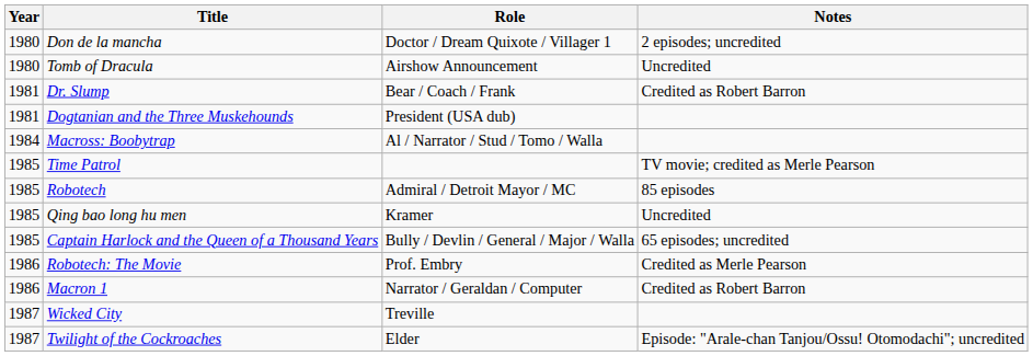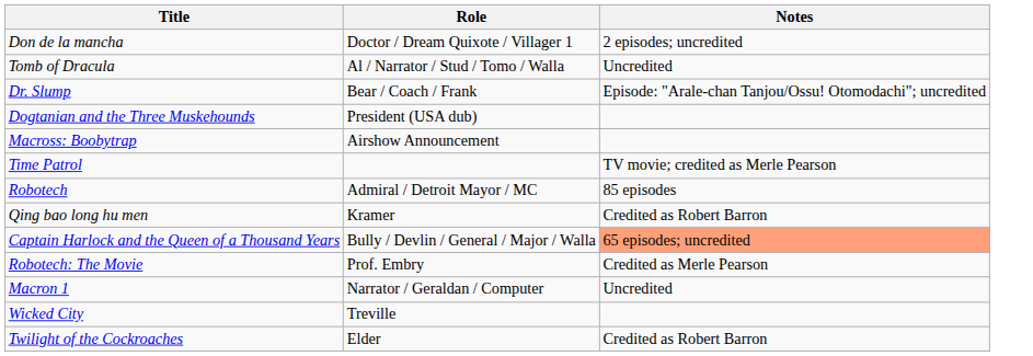- column: Year | 1980 | 1980 | 1981 | 1981 | 1984 | 1985 | 1985 | 1985 | 1985 | 1986 | 1986 | 1987 | 1987
Tomb of Dracula | Role: Airshow Announcement -> Al / Narrator / Stud / Tomo / Walla
Dr. Slump | Notes: Credited as Robert Barron -> Episode: "Arale-chan Tanjou/Ossu! Otomodachi"; uncredited
Macross: Boobytrap | Role: Al / Narrator / Stud / Tomo / Walla -> Airshow Announcement
Qing bao long hu men | Notes: Uncredited -> Credited as Robert Barron
Captain Harlock and the Queen of a Thousand Years | Notes: no background -> lightsalmon background
Macron 1 | Notes: Credited as Robert Barron -> Uncredited
Twilight of the Cockroaches | Notes: Episode: "Arale-chan Tanjou/Ossu! Otomodachi"; uncredited -> Credited as Robert Barron
